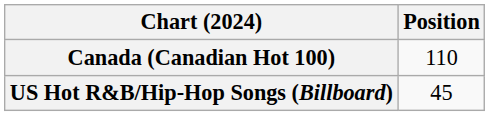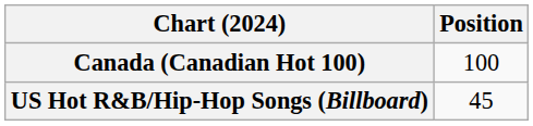Canada (Canadian Hot 100) | Position: 110 -> 100
